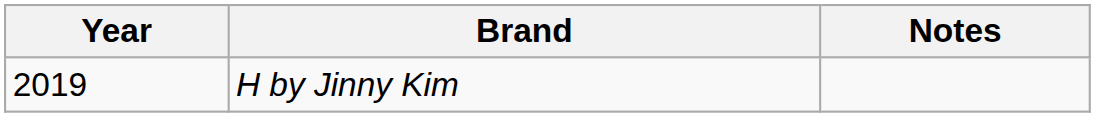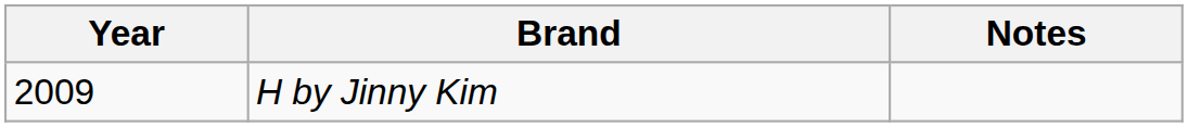H by Jinny Kim | Year: 2019 -> 2009
